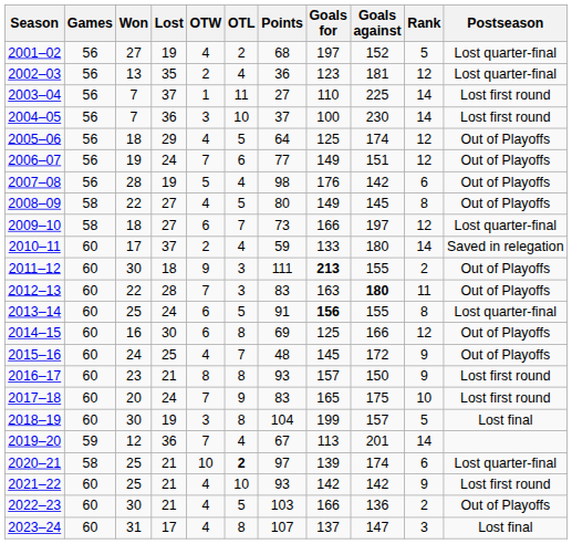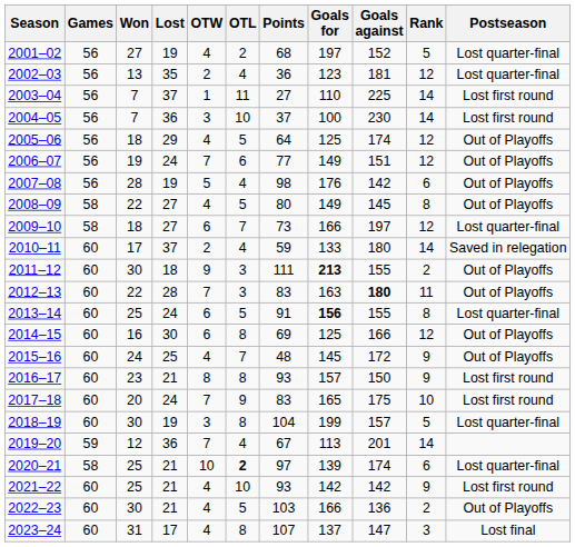2018–19 | Postseason: Lost final -> Lost quarter-final
